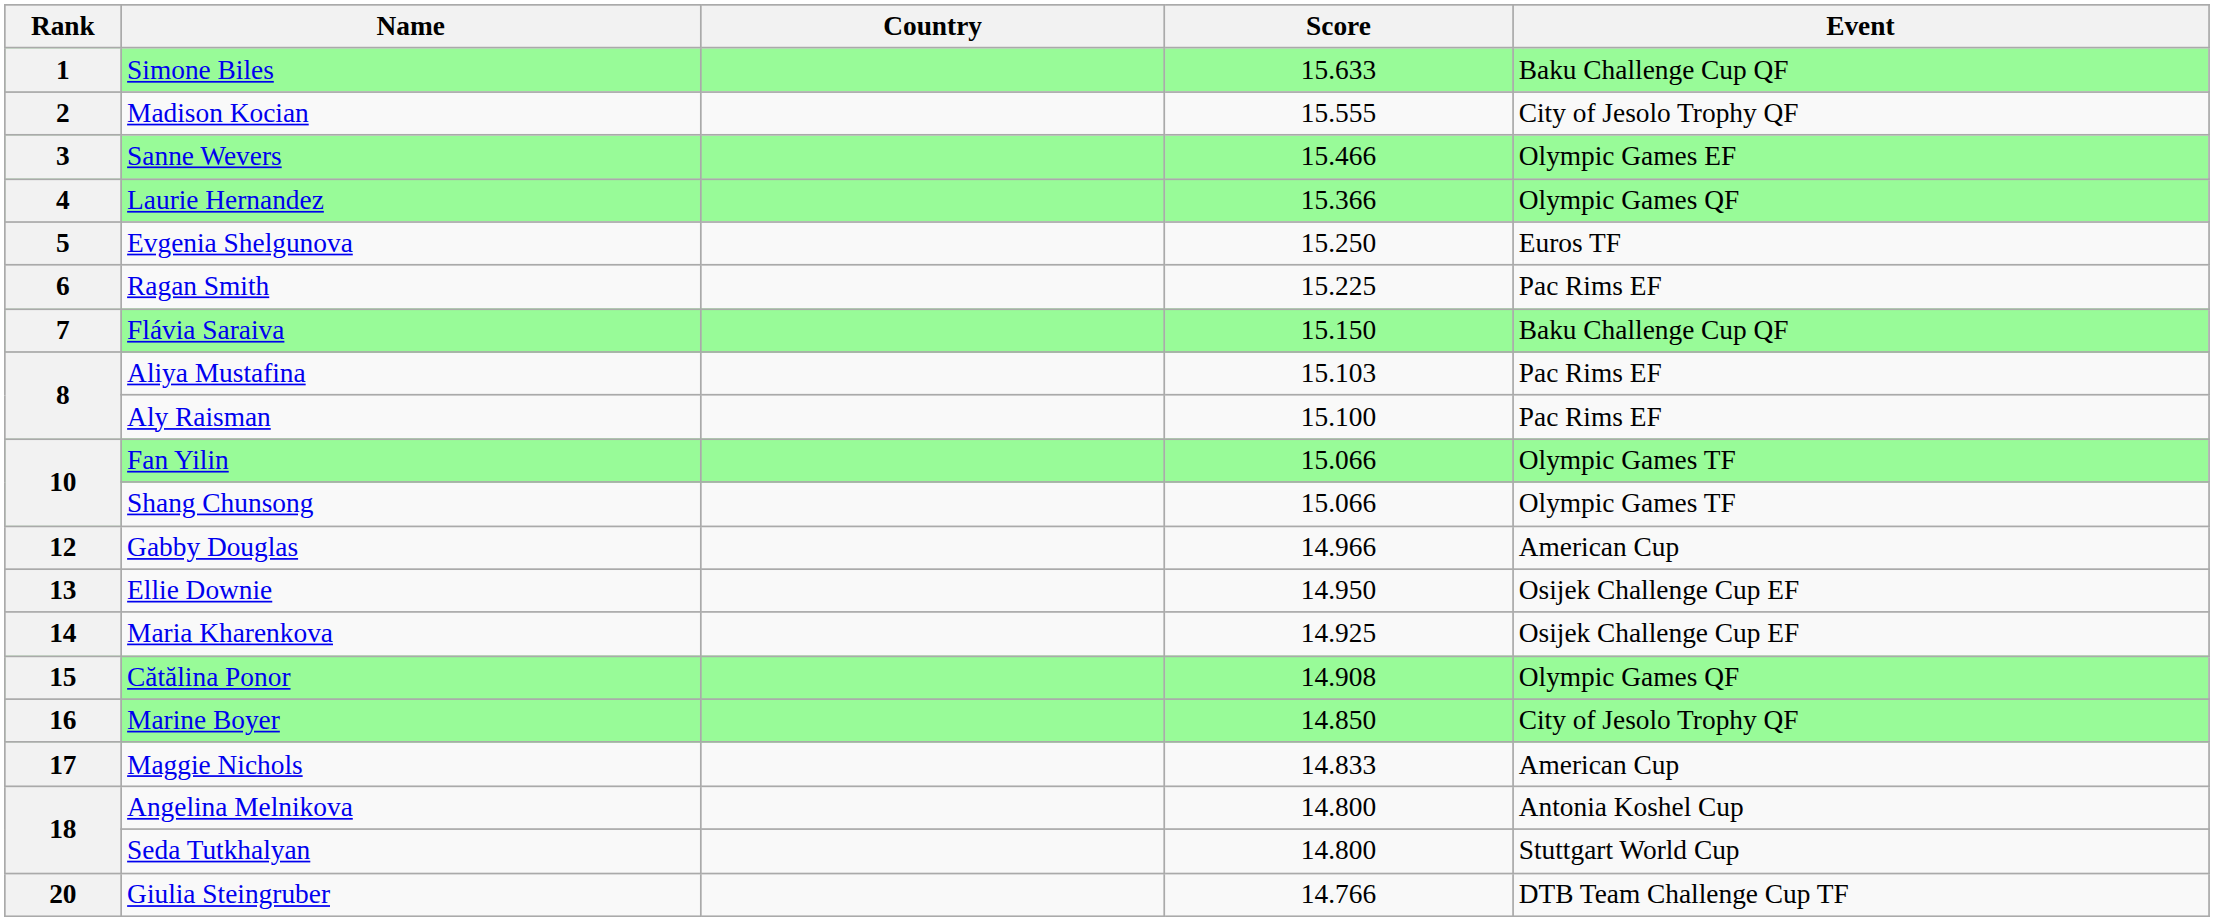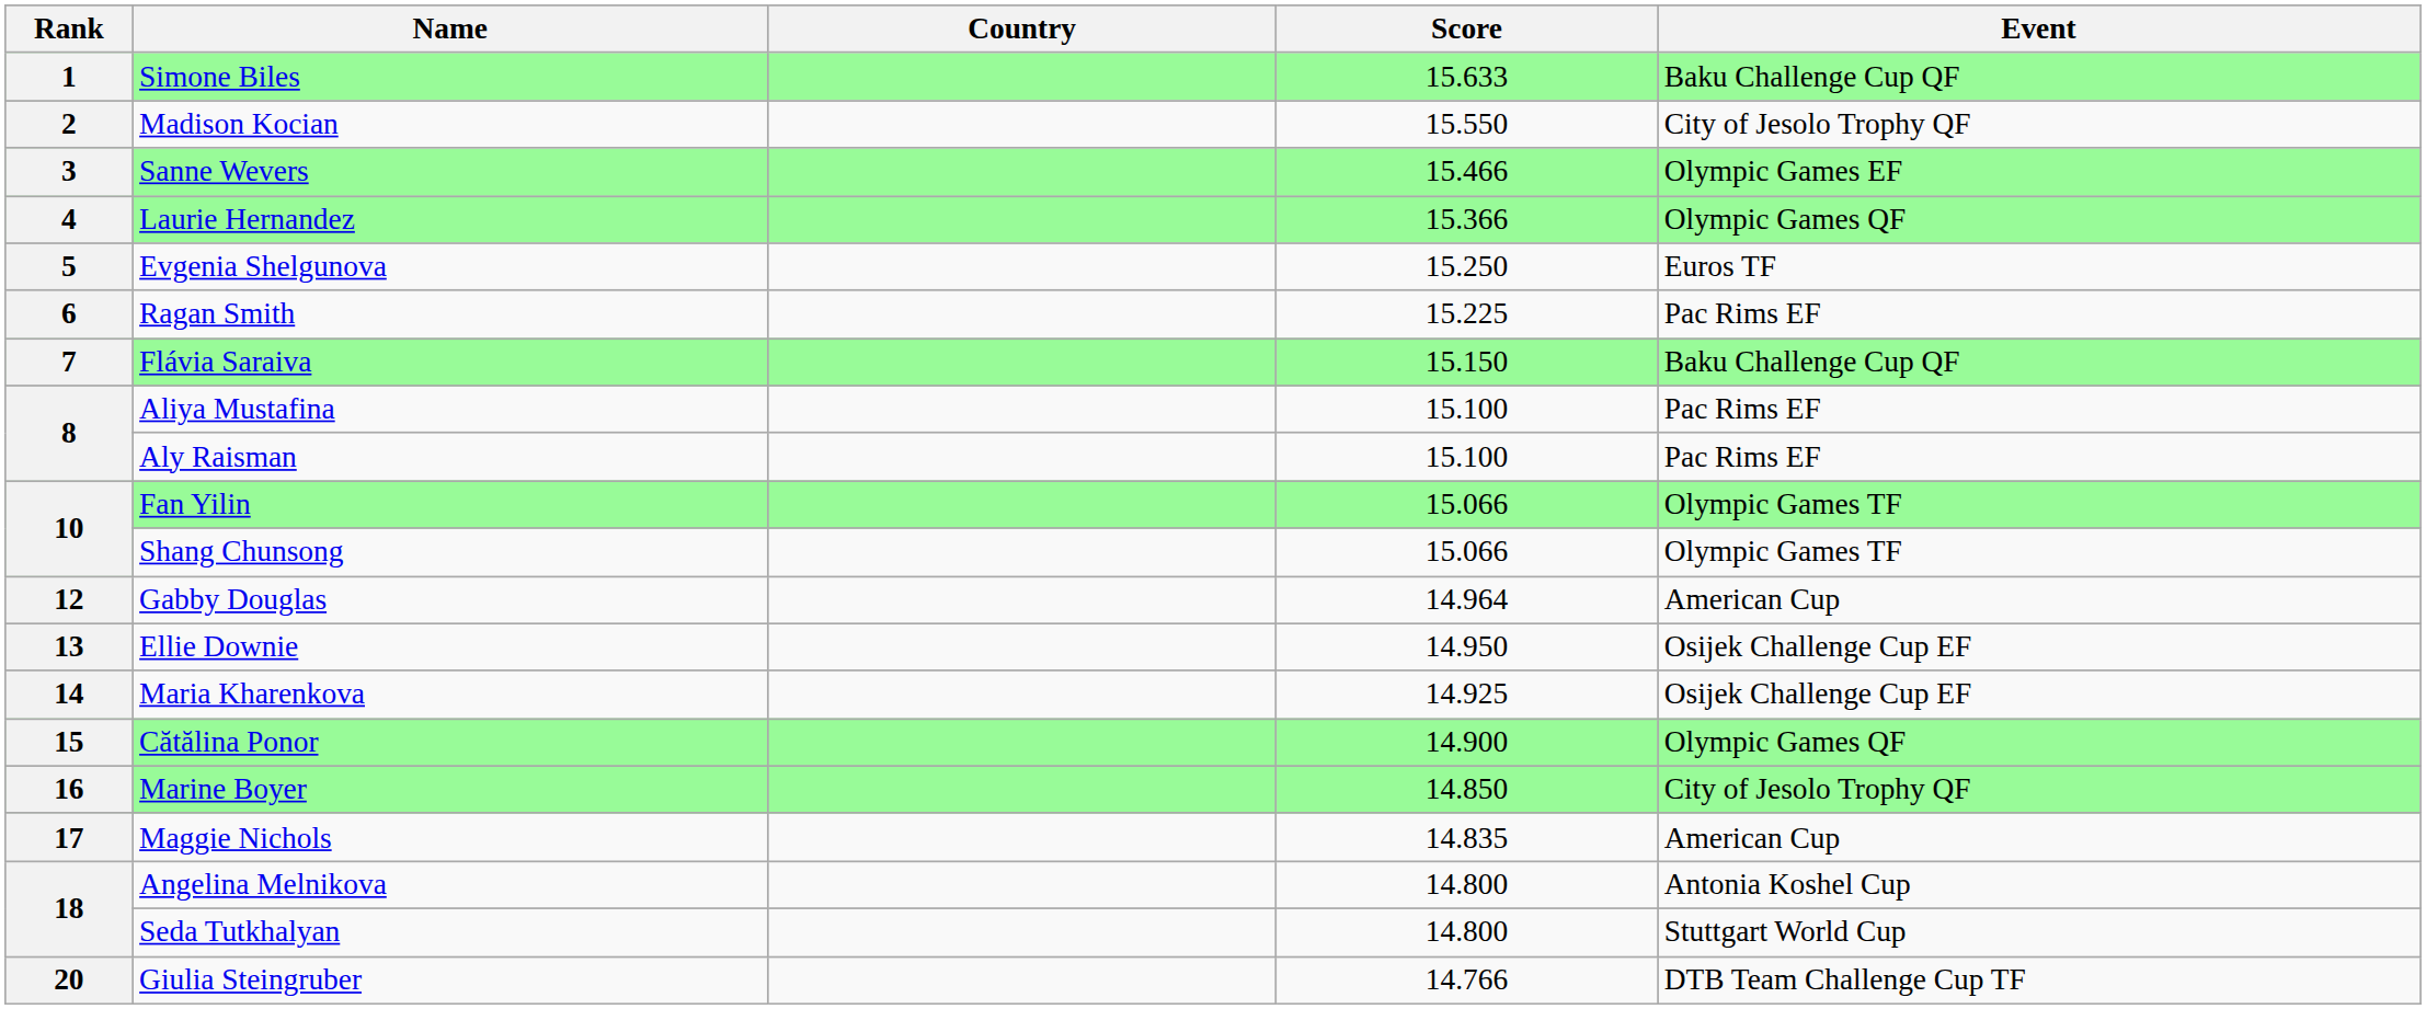Madison Kocian | Score: 15.555 -> 15.550
Aliya Mustafina | Score: 15.103 -> 15.100
Gabby Douglas | Score: 14.966 -> 14.964
Cătălina Ponor | Score: 14.908 -> 14.900
Maggie Nichols | Score: 14.833 -> 14.835
